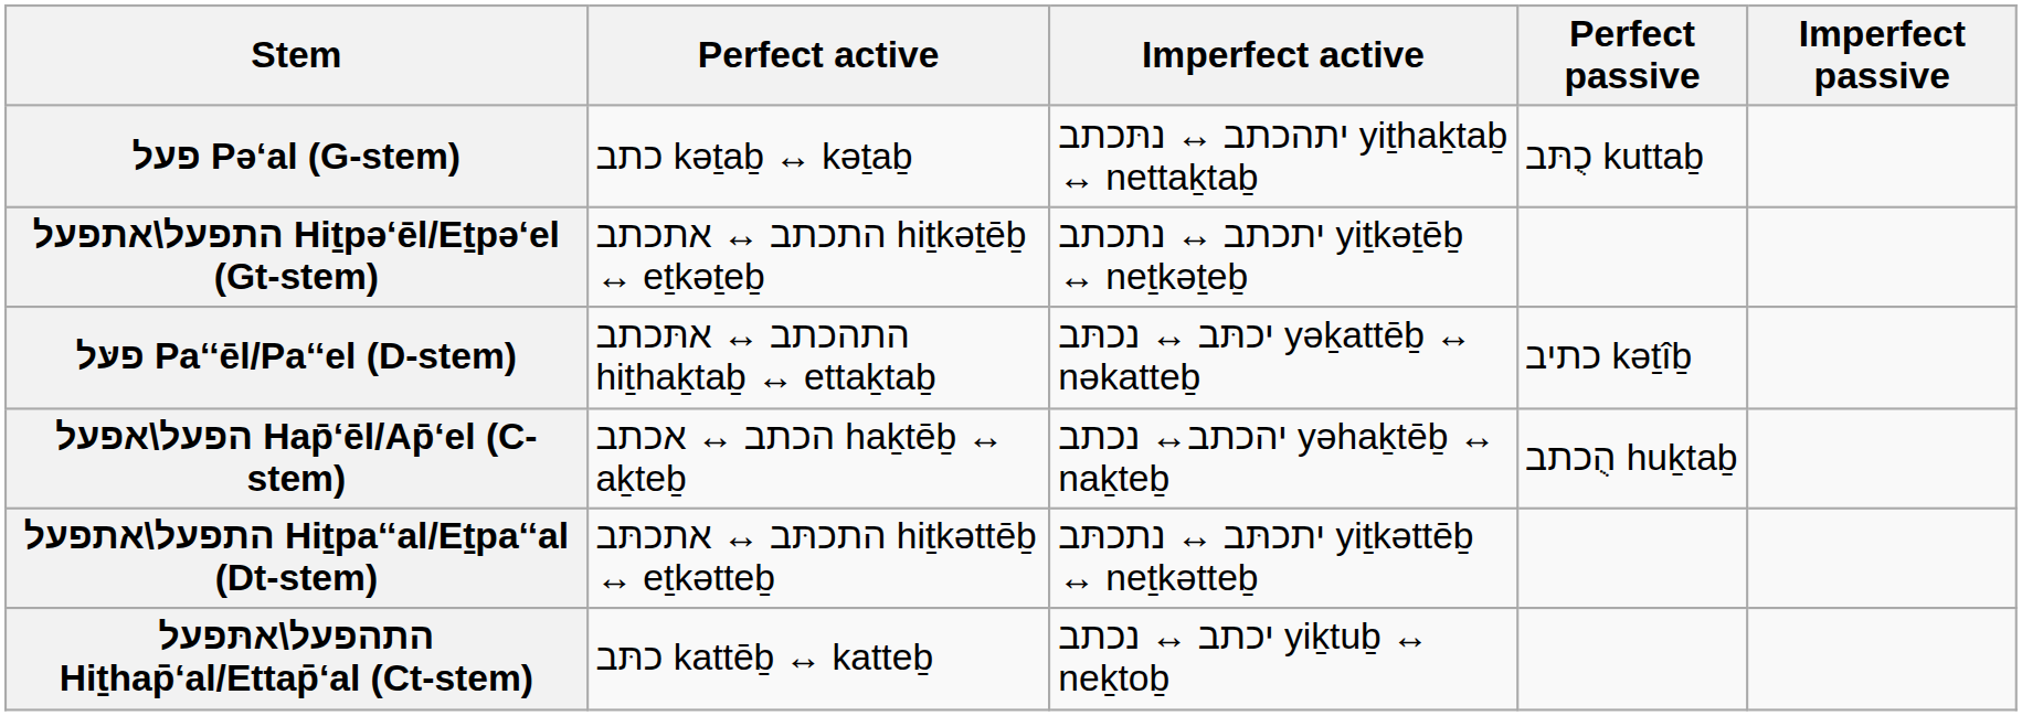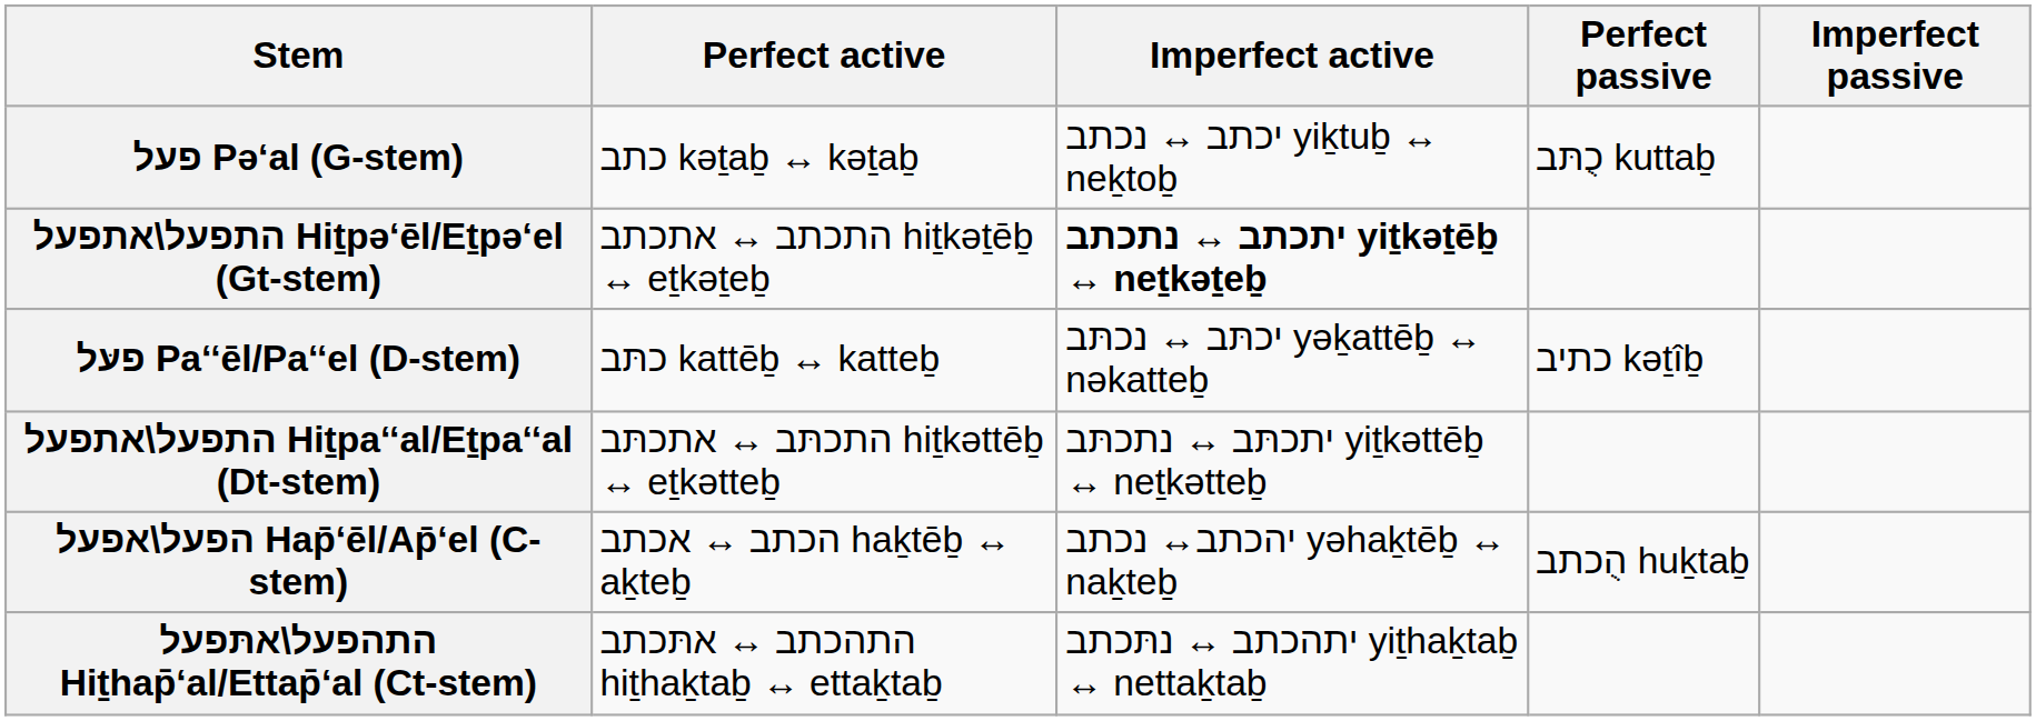פעל Pə‘al (G-stem) | Imperfect active: יתהכתב ↔ נתּכתב yiṯhaḵtaḇ ↔ nettaḵtaḇ -> יכתב ↔ נכתב yiḵtuḇ ↔ neḵtoḇ
התפעל\אתפעל Hiṯpə‘ēl/Eṯpə‘el (Gt-stem) | Imperfect active: normal -> bold
פעּל Pa‘‘ēl/Pa‘‘el (D-stem) | Perfect active: התהכתב ↔ אתּכתב hiṯhaḵtaḇ ↔ ettaḵtaḇ -> כתּב kattēḇ ↔ katteḇ
rows swapped: התפעל\אתפעל Hiṯpa‘‘al/Eṯpa‘‘al (Dt-stem) <-> הפעל\אפעל Hap̄‘ēl/Ap̄‘el (C-stem)
התהפעל\אתּפעל Hiṯhap̄‘al/Ettap̄‘al (Ct-stem) | Perfect active: כתּב kattēḇ ↔ katteḇ -> התהכתב ↔ אתּכתב hiṯhaḵtaḇ ↔ ettaḵtaḇ
התהפעל\אתּפעל Hiṯhap̄‘al/Ettap̄‘al (Ct-stem) | Imperfect active: יכתב ↔ נכתב yiḵtuḇ ↔ neḵtoḇ -> יתהכתב ↔ נתּכתב yiṯhaḵtaḇ ↔ nettaḵtaḇ
